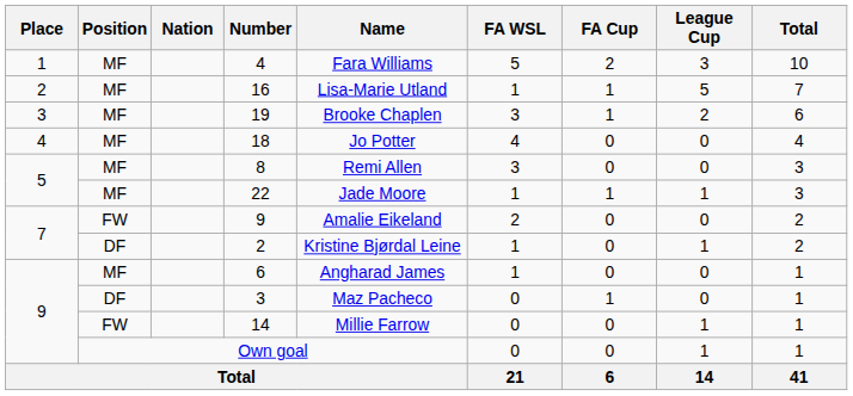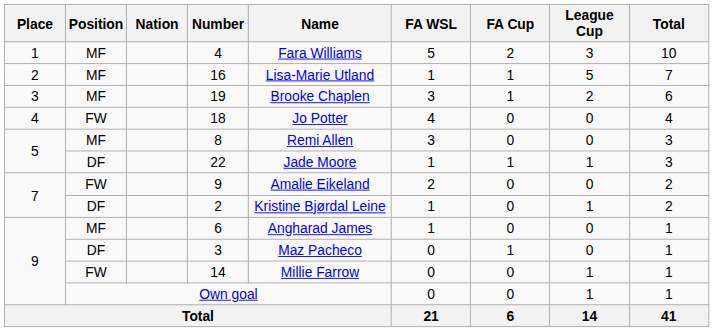18 | Position: MF -> FW
22 | Position: MF -> DF
